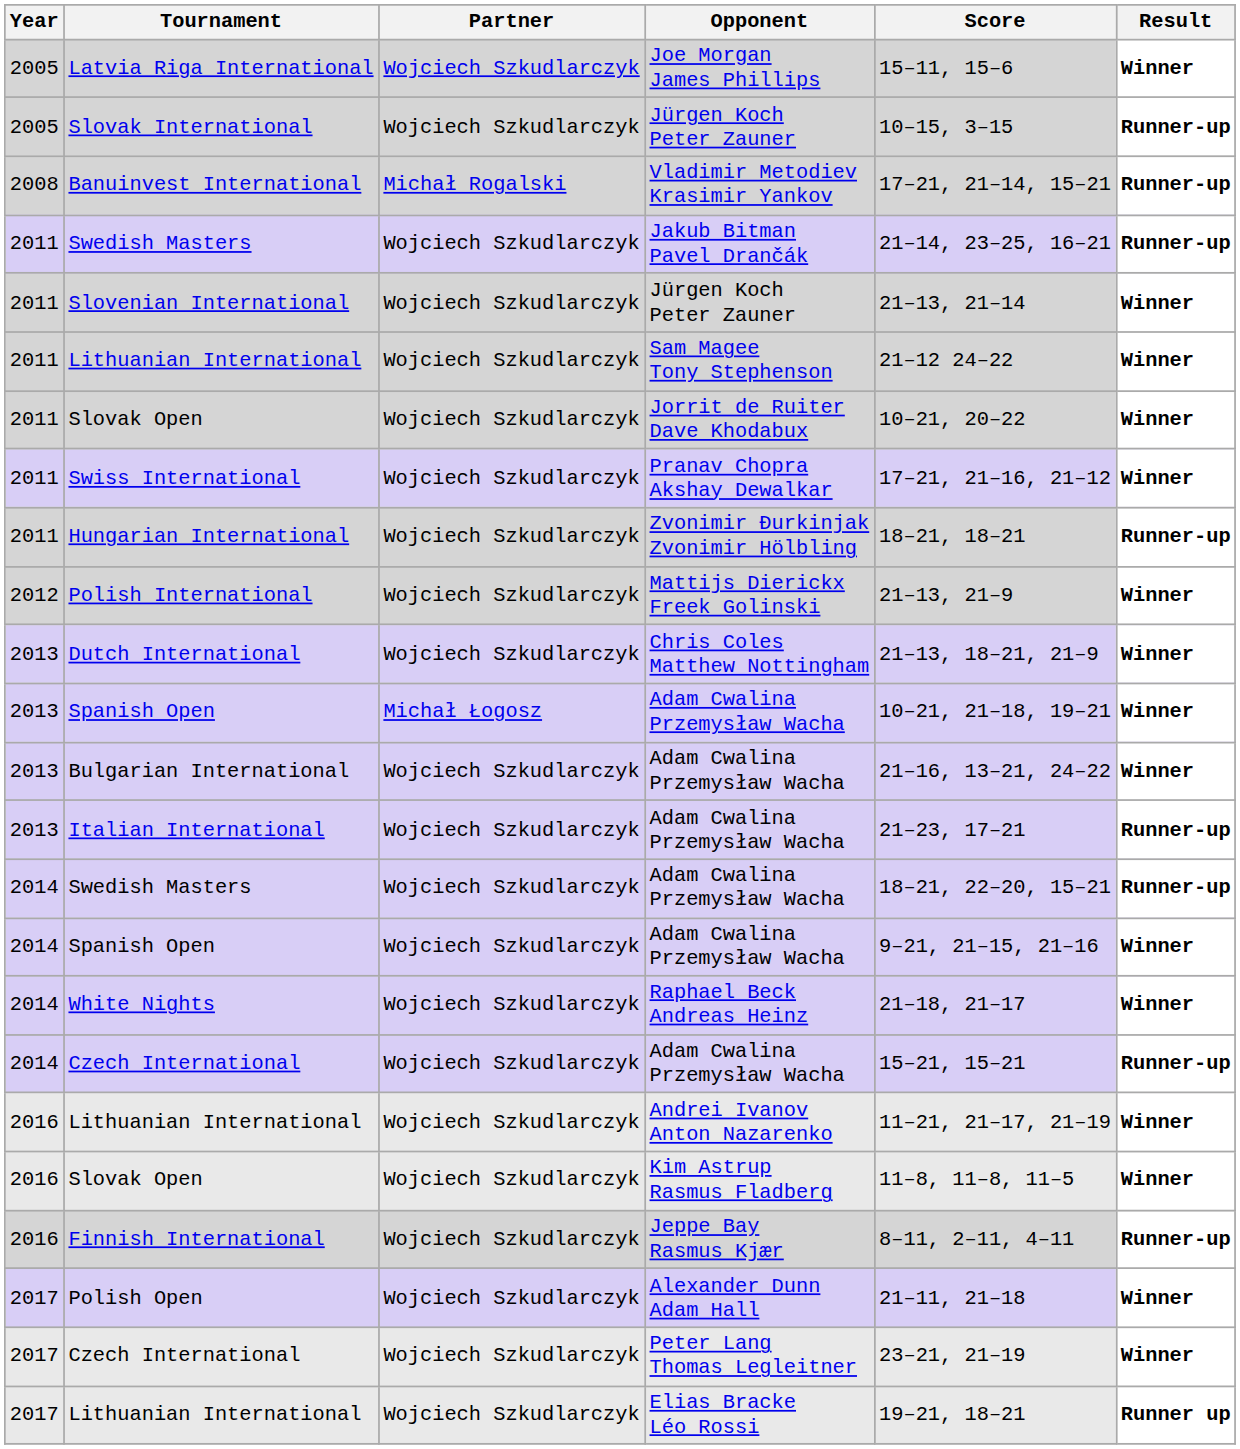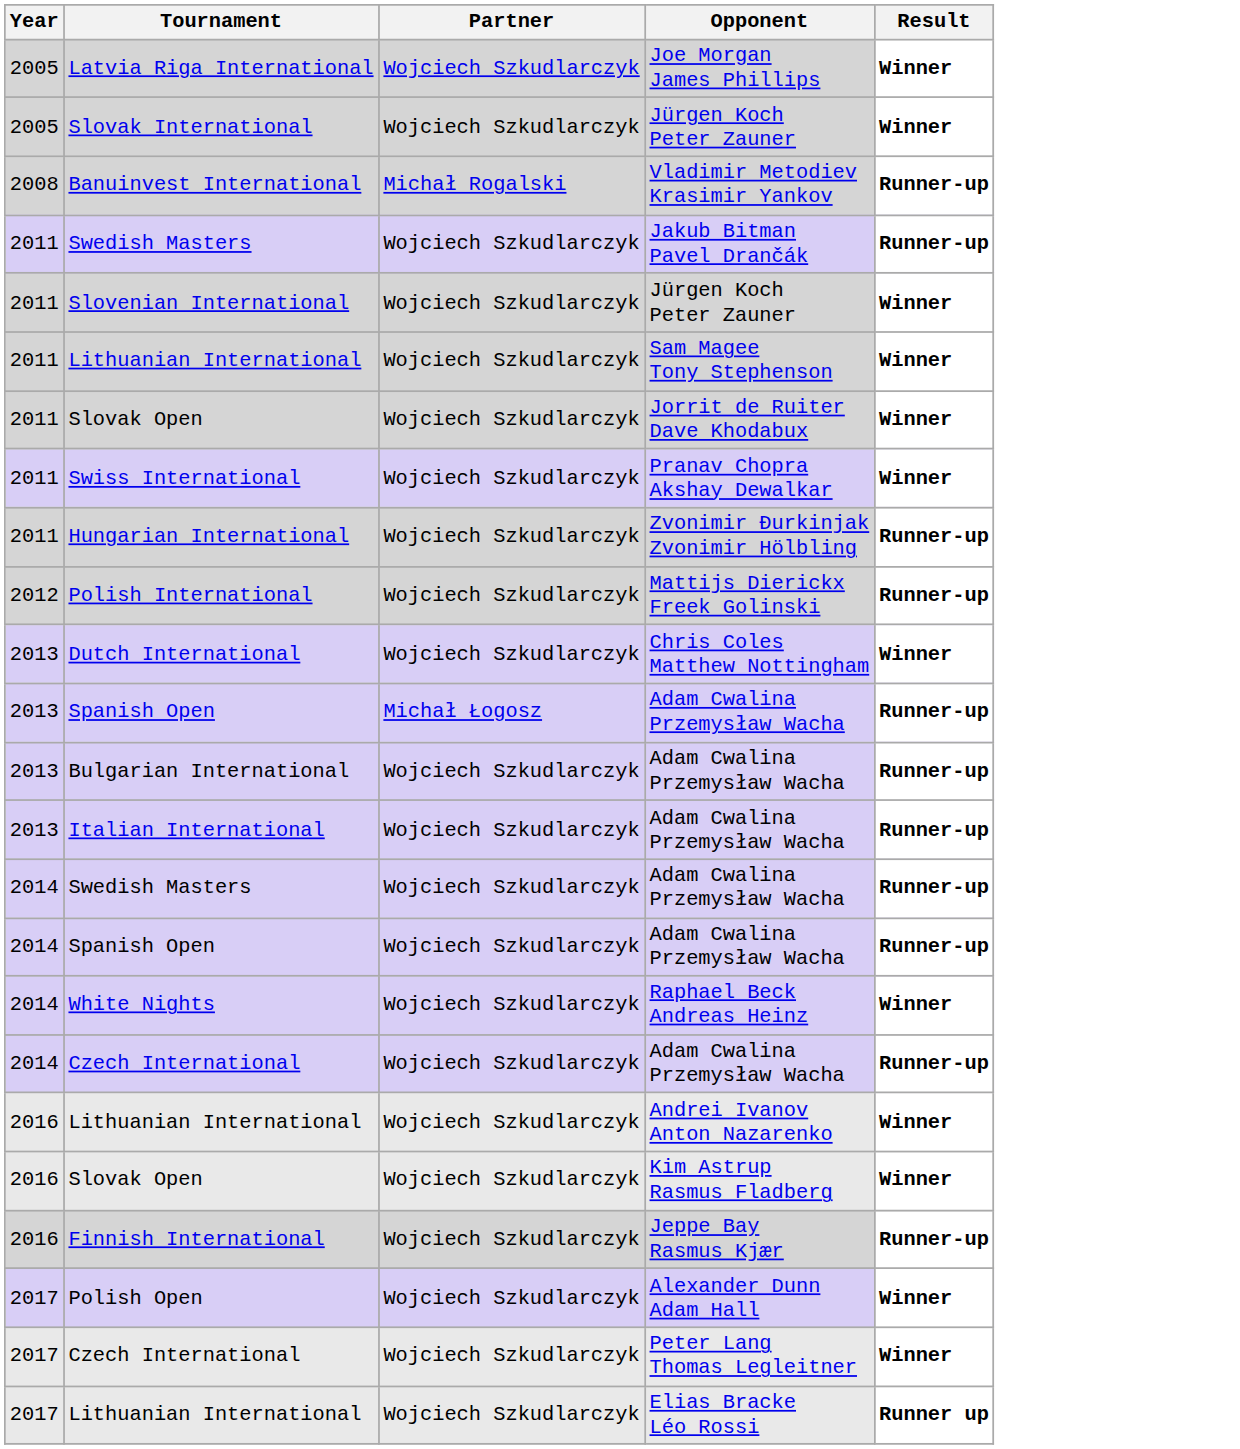- column: Score | 15–11, 15–6 | 10–15, 3–15 | 17–21, 21–14, 15–21 | 21–14, 23–25, 16–21 | 21–13, 21–14 | 21–12 24–22 | 10–21, 20–22 | 17–21, 21–16, 21–12 | 18–21, 18–21 | 21–13, 21–9 | 21–13, 18–21, 21–9 | 10–21, 21–18, 19–21 | 21–16, 13–21, 24–22 | 21–23, 17–21 | 18–21, 22–20, 15–21 | 9–21, 21–15, 21–16 | 21–18, 21–17 | 15–21, 15–21 | 11–21, 21–17, 21–19 | 11–8, 11–8, 11–5 | 8–11, 2–11, 4–11 | 21–11, 21–18 | 23–21, 21–19 | 19–21, 18–21
Slovak International | Result: Runner-up -> Winner
Polish International | Result: Winner -> Runner-up
2013 / Spanish Open | Result: Winner -> Runner-up
Bulgarian International | Result: Winner -> Runner-up
2014 / Spanish Open | Result: Winner -> Runner-up
